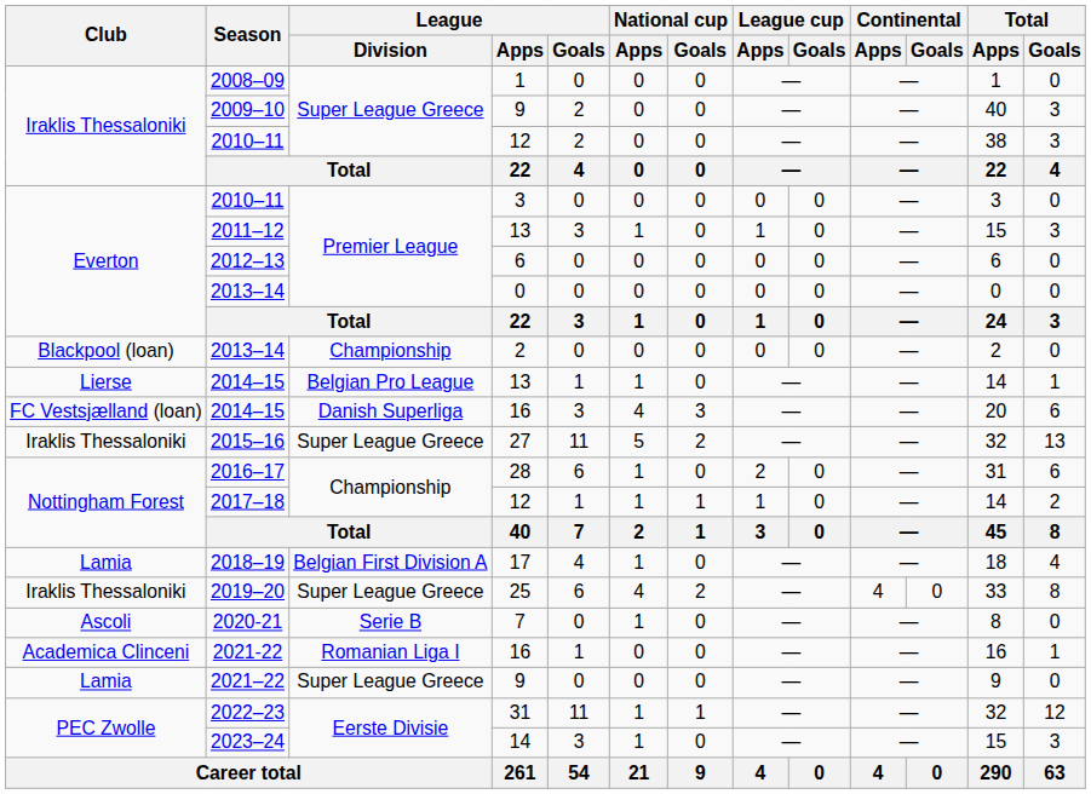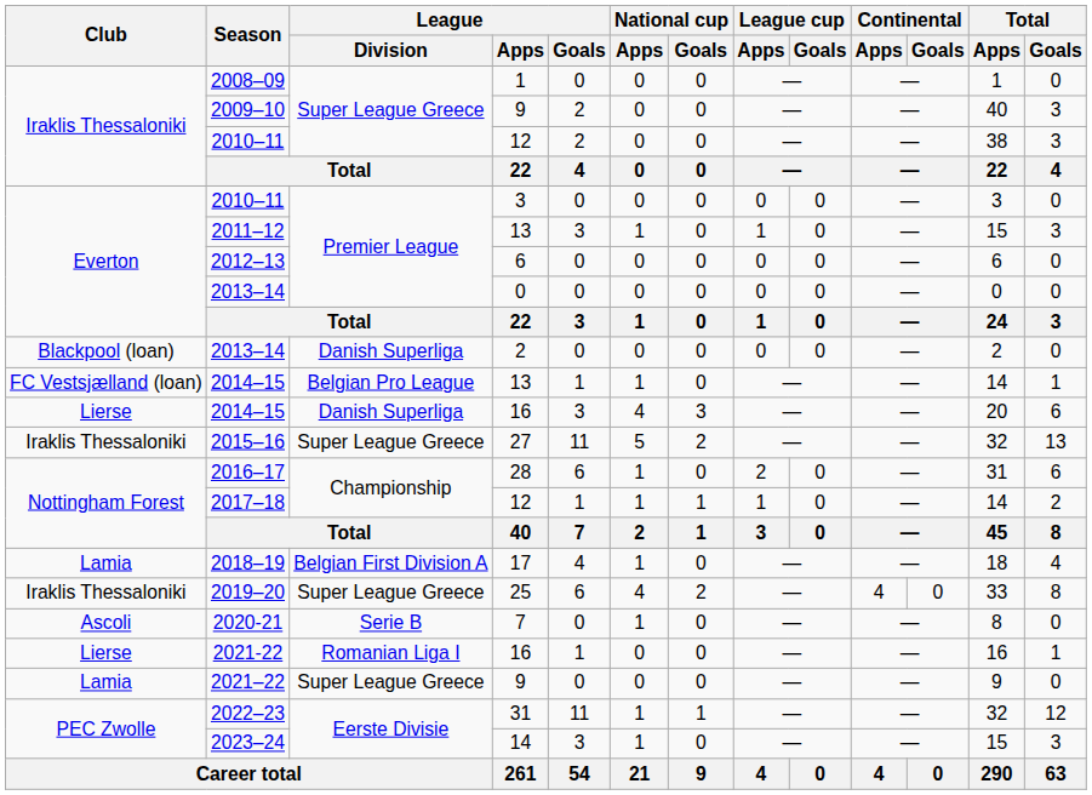2013–14 / 2 | League / Division: Championship -> Danish Superliga
2014–15 / 13 | Club: Lierse -> FC Vestsjælland (loan)
2014–15 / 16 | Club: FC Vestsjælland (loan) -> Lierse
2021-22 | Club: Academica Clinceni -> Lierse
